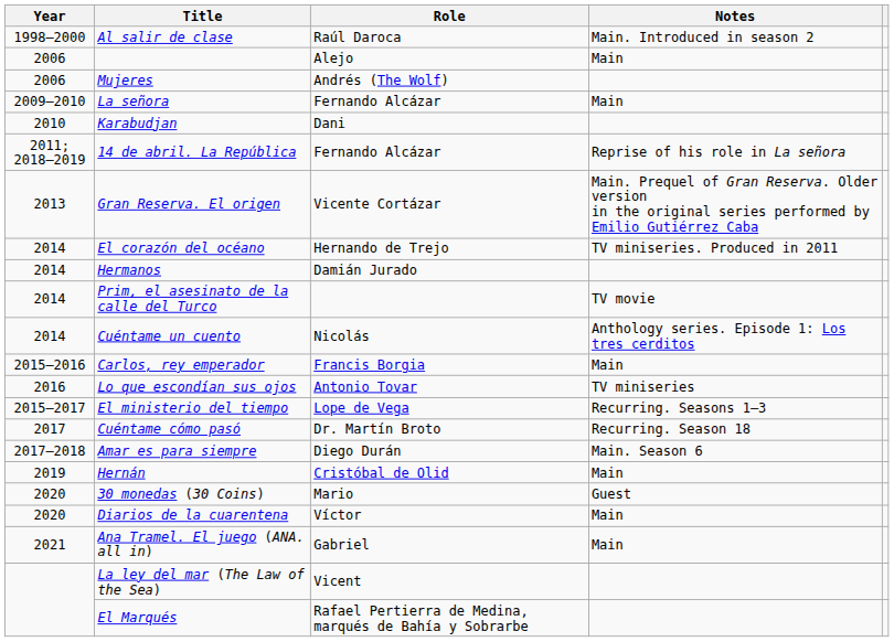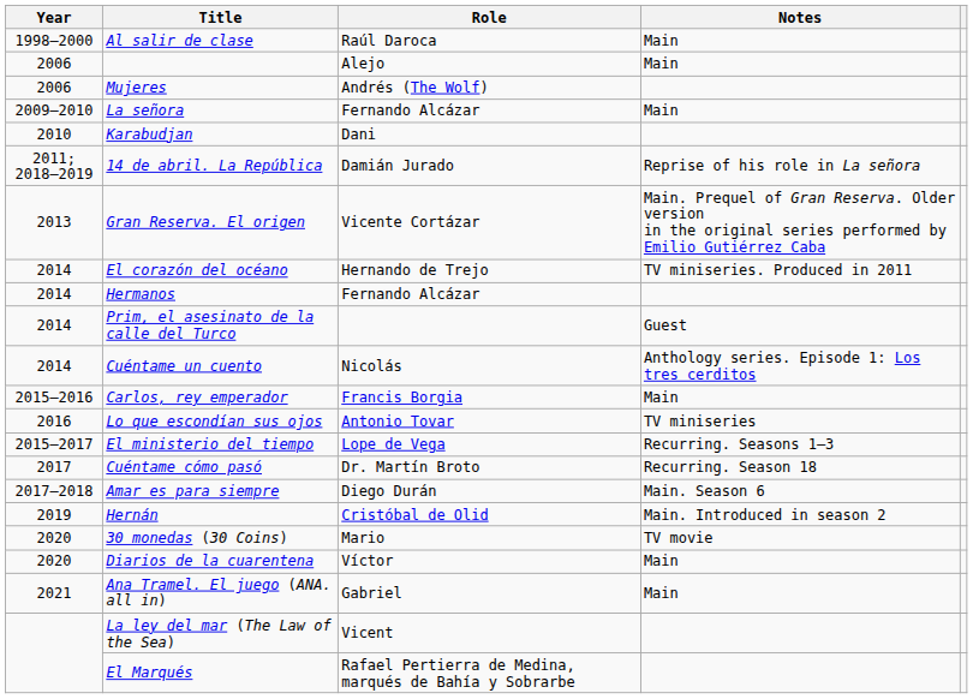Al salir de clase | Notes: Main. Introduced in season 2 -> Main
14 de abril. La República | Role: Fernando Alcázar -> Damián Jurado
Hermanos | Role: Damián Jurado -> Fernando Alcázar
Prim, el asesinato de la calle del Turco | Notes: TV movie -> Guest
Hernán | Notes: Main -> Main. Introduced in season 2
30 monedas (30 Coins) | Notes: Guest -> TV movie
